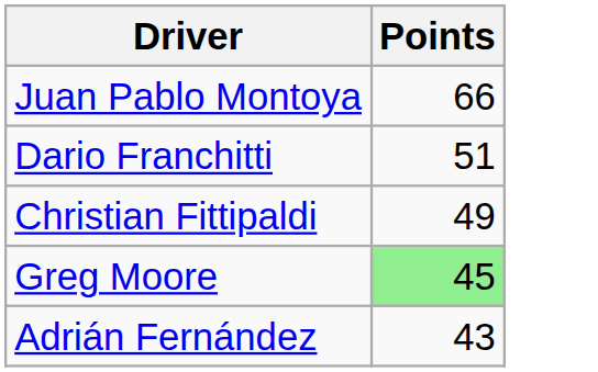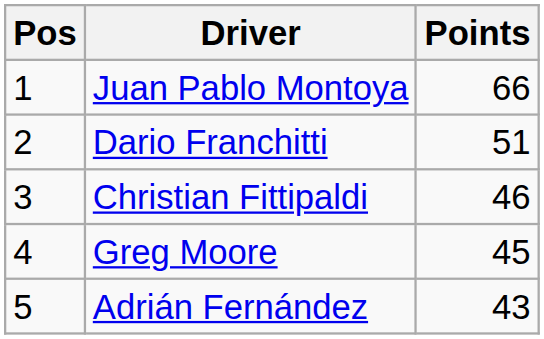+ column: Pos | 1 | 2 | 3 | 4 | 5
Christian Fittipaldi | Points: 49 -> 46
Greg Moore | Points: lightgreen background -> no background
